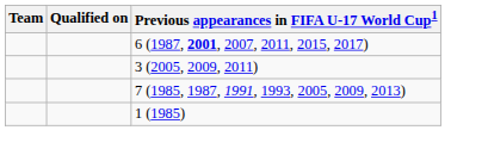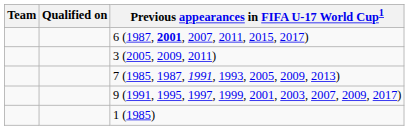+ row: 9 (1991, 1995, 1997, 1999, 2001, 2003, 2007, 2009, 2017)
